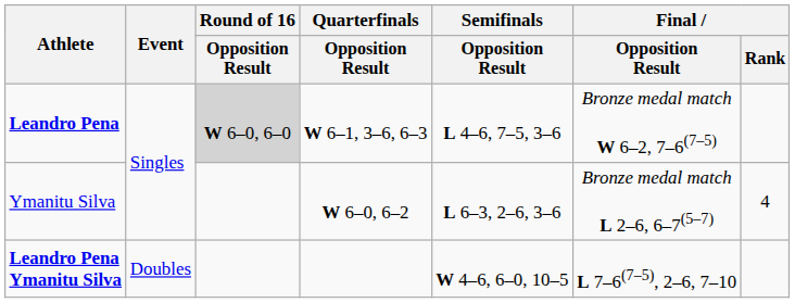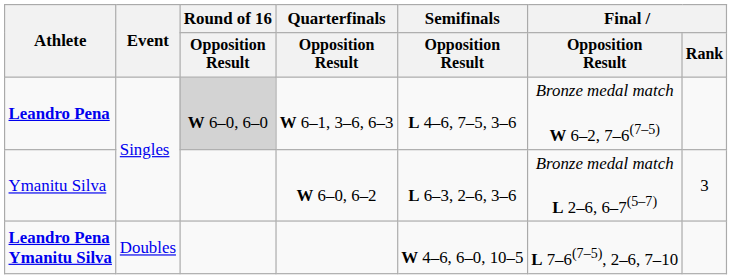Ymanitu Silva | Final / Rank: 4 -> 3
